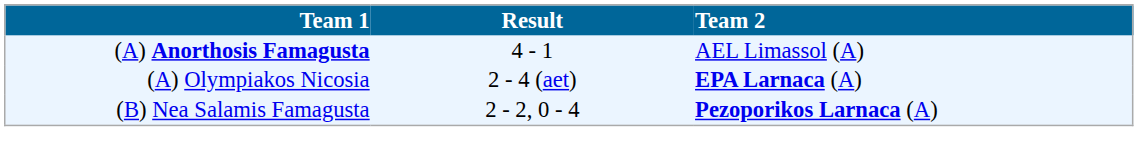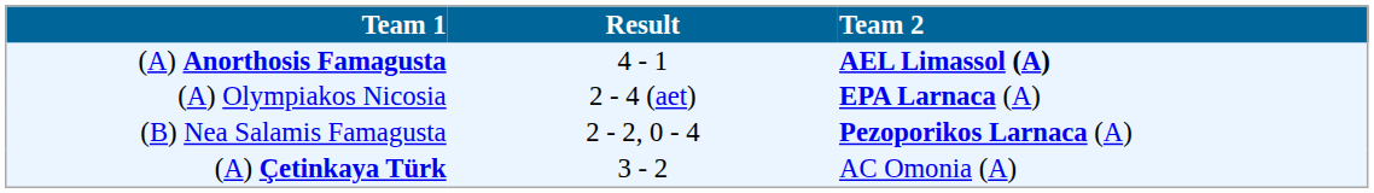(A) Anorthosis Famagusta | Team 2: normal -> bold
+ row: (A) Çetinkaya Türk | 3 - 2 | AC Omonia (A)
